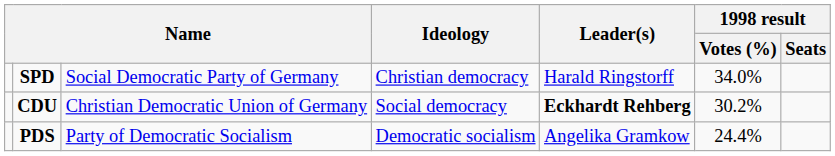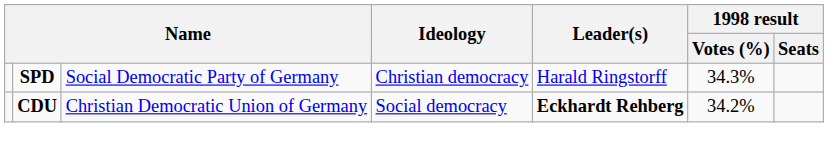SPD | 1998 result / Votes (%): 34.0% -> 34.3%
CDU | 1998 result / Votes (%): 30.2% -> 34.2%
- row: PDS | Party of Democratic Socialism | Democratic socialism | Angelika Gramkow | 24.4%
